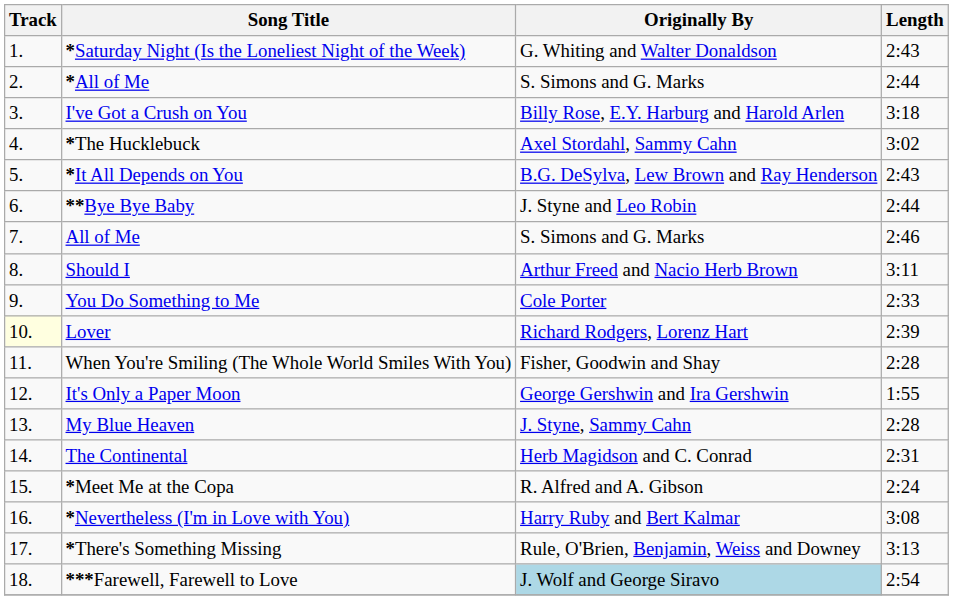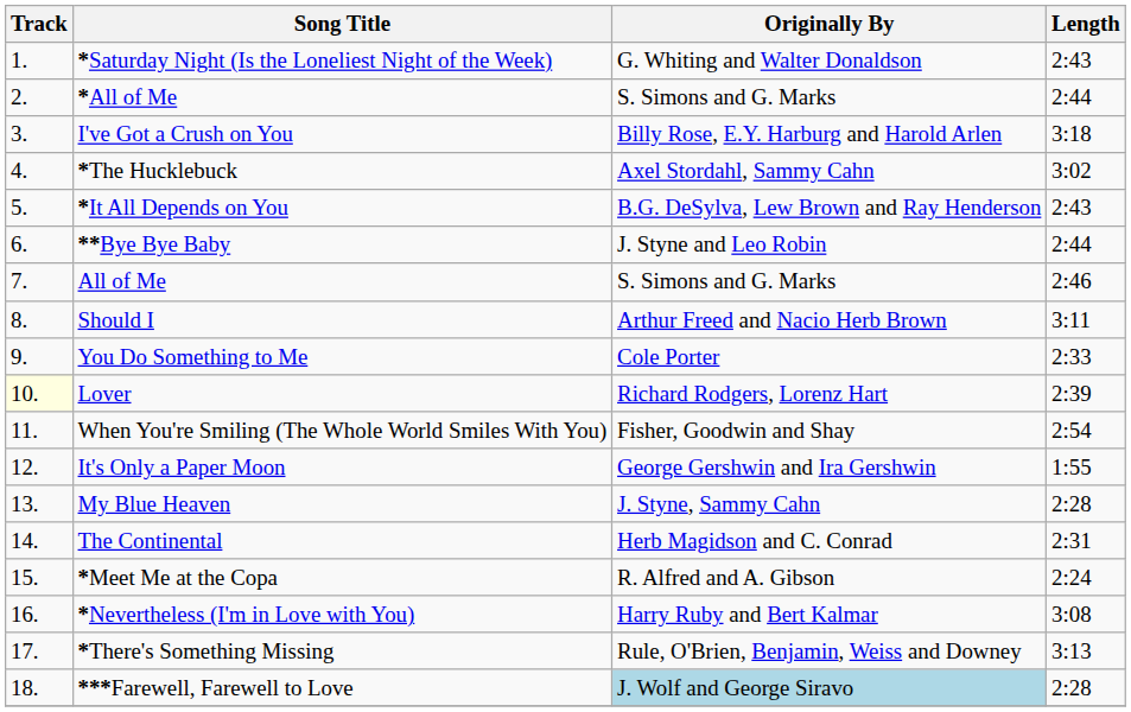When You're Smiling (The Whole World Smiles With You) | Length: 2:28 -> 2:54
***Farewell, Farewell to Love | Length: 2:54 -> 2:28
